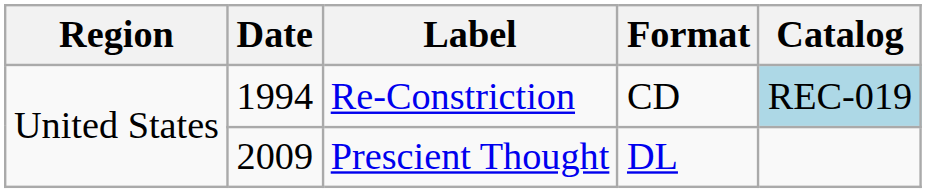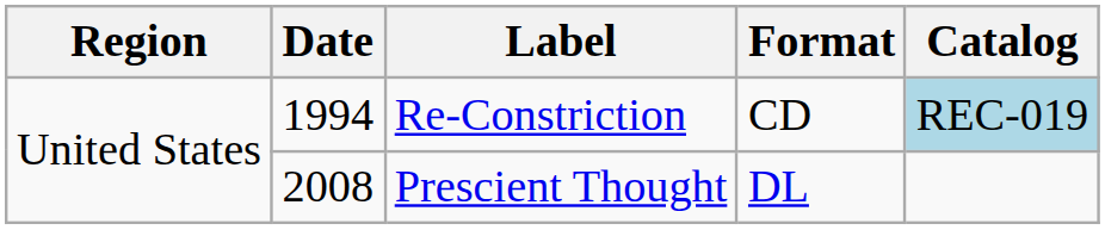Prescient Thought | Date: 2009 -> 2008
